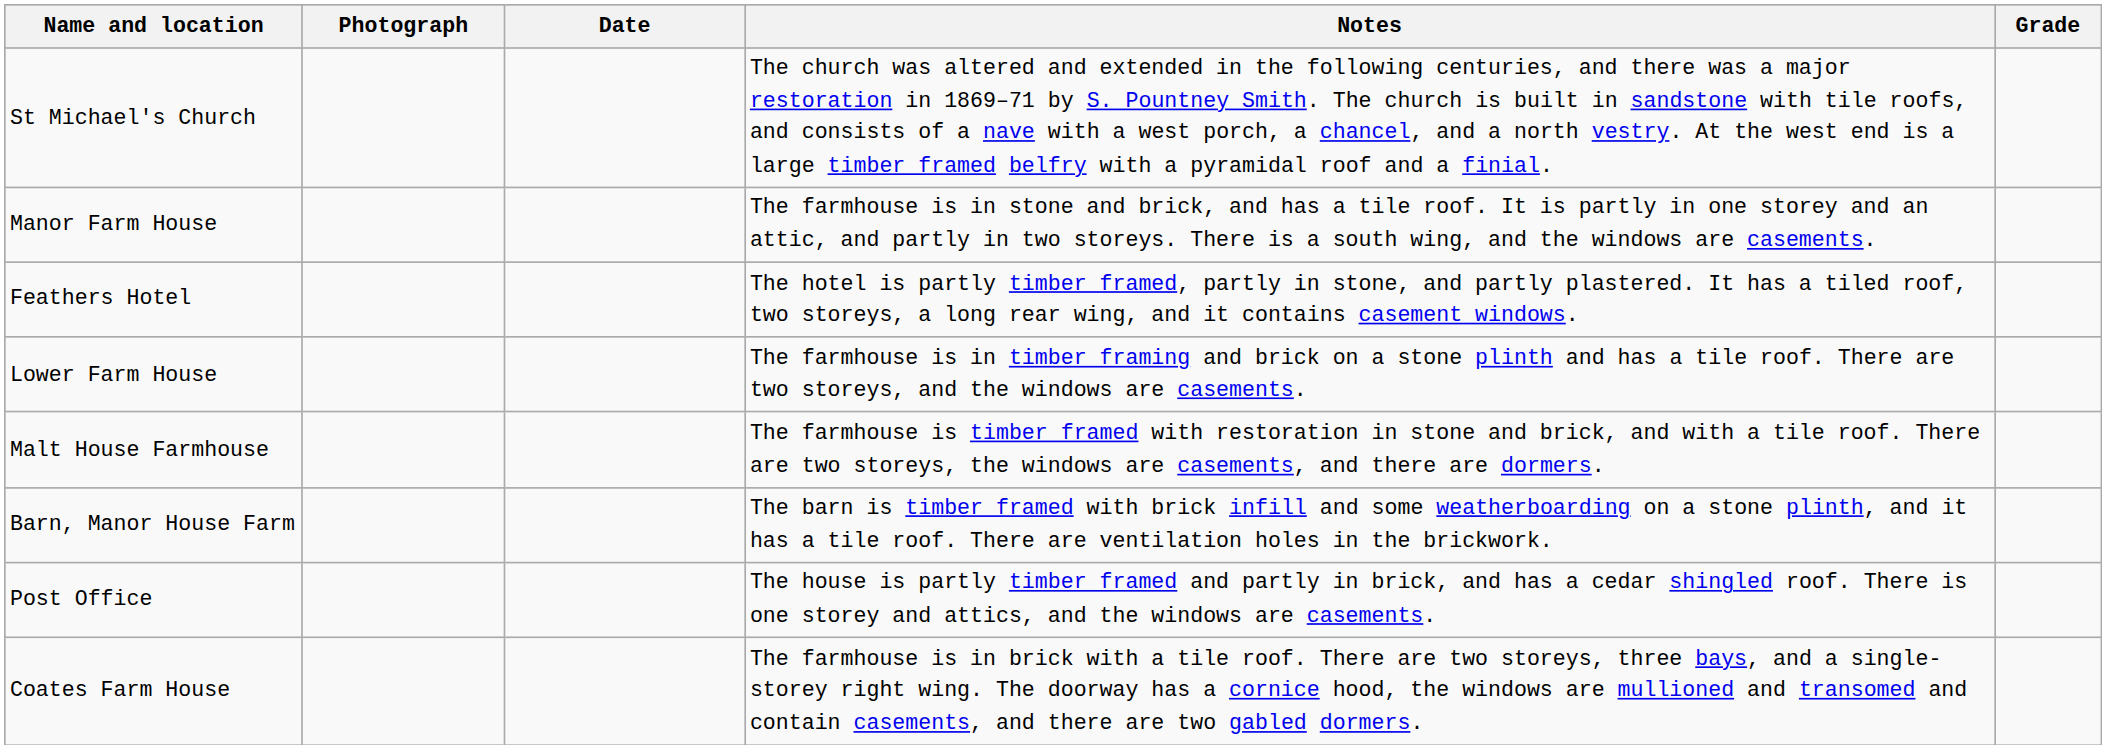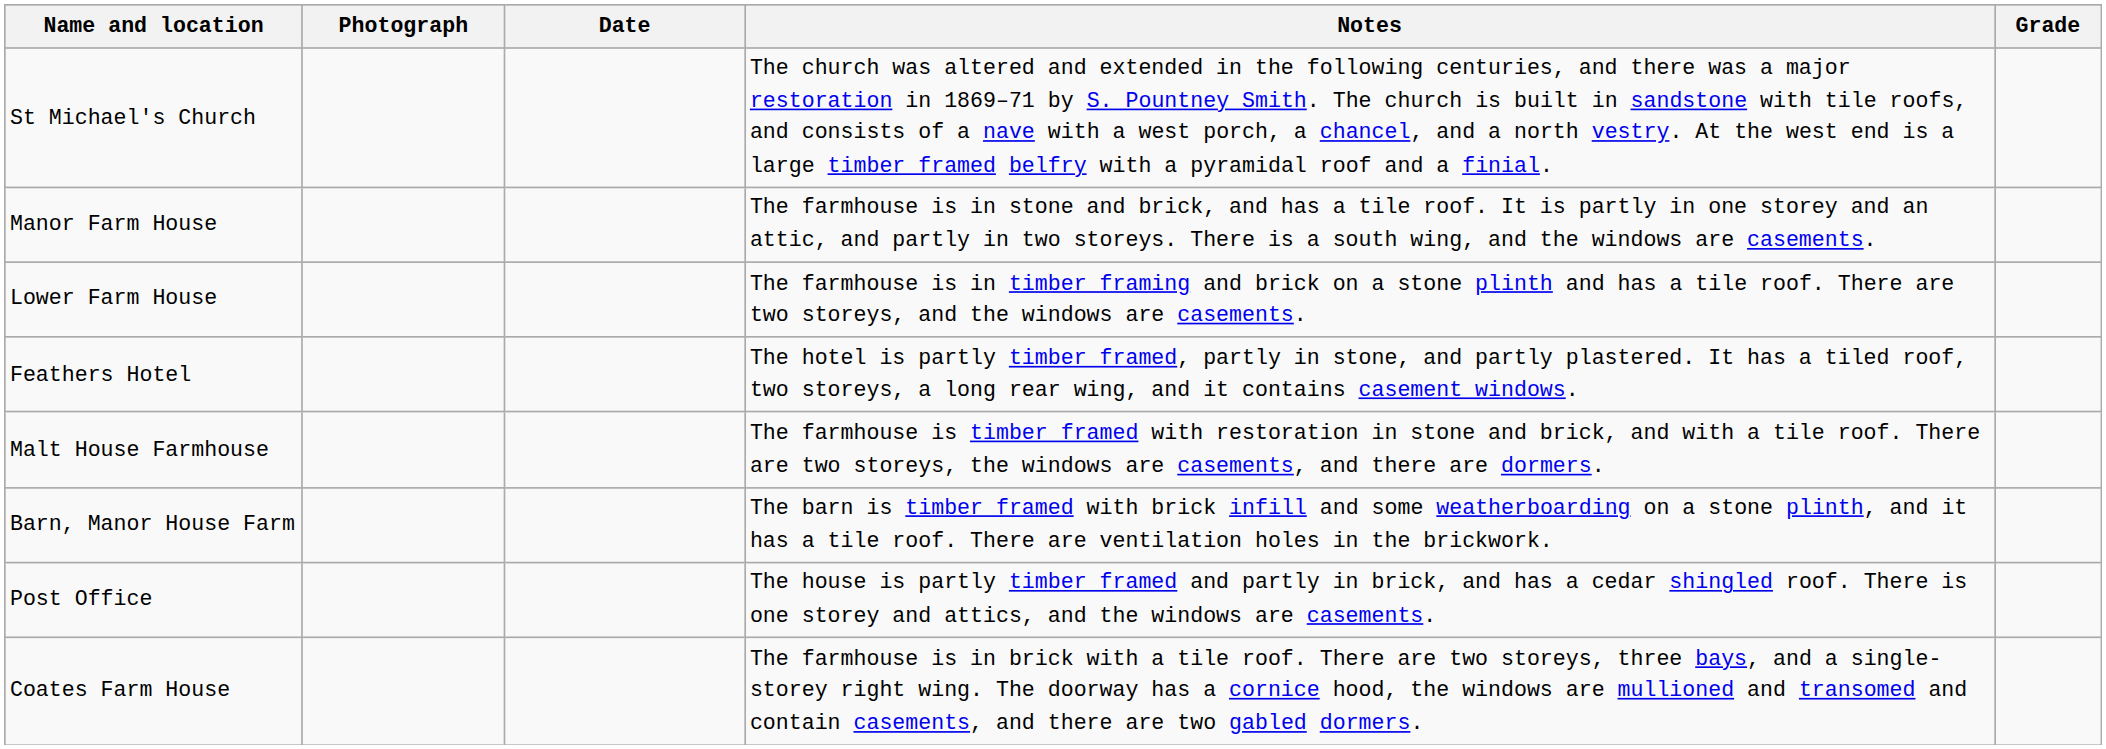rows swapped: Feathers Hotel <-> Lower Farm House
